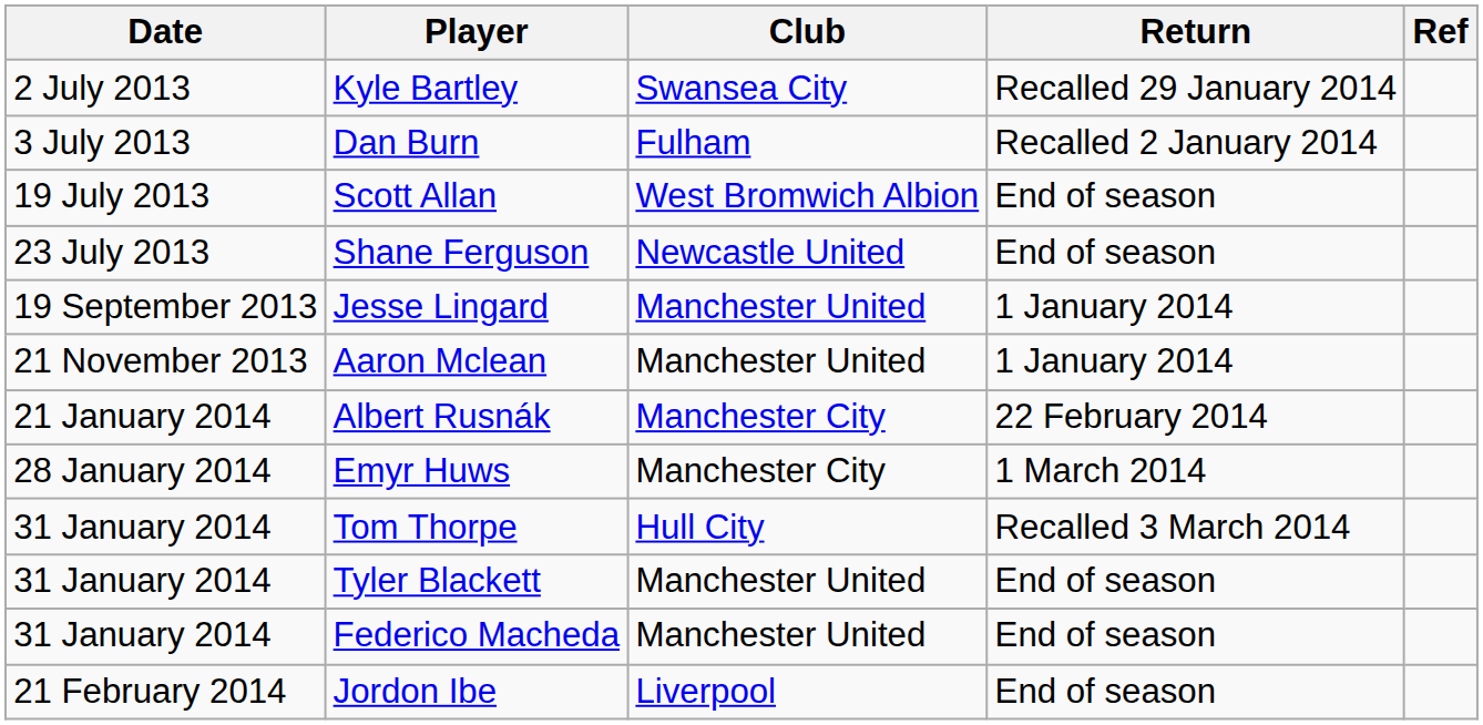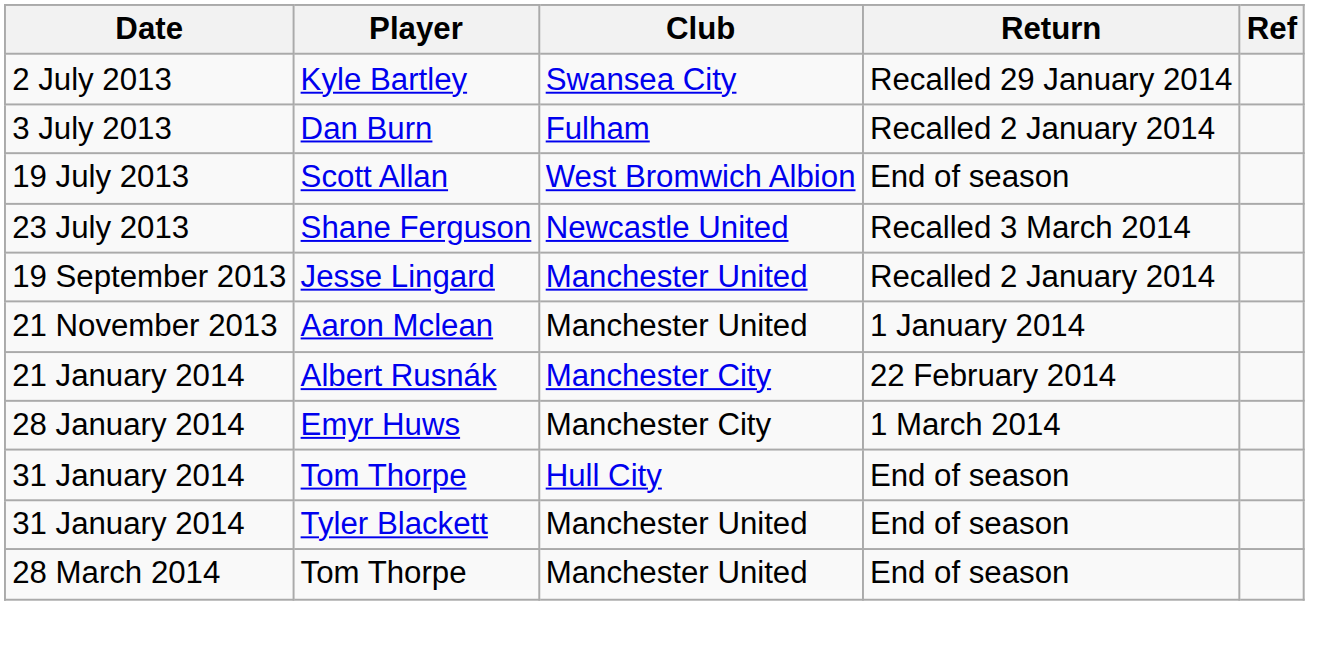Shane Ferguson | Return: End of season -> Recalled 3 March 2014
Jesse Lingard | Return: 1 January 2014 -> Recalled 2 January 2014
31 January 2014 / Tom Thorpe | Return: Recalled 3 March 2014 -> End of season
- row: 31 January 2014 | Federico Macheda | Manchester United | End of season
- row: 21 February 2014 | Jordon Ibe | Liverpool | End of season
+ row: 28 March 2014 | Tom Thorpe | Manchester United | End of season
